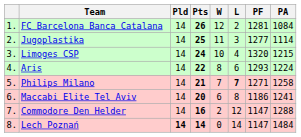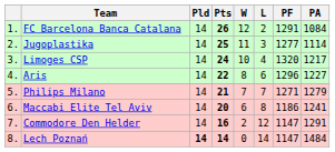FC Barcelona Banca Catalana | PF: 1281 -> 1291
Limoges CSP | PA: 1215 -> 1217
Aris | PF: 1293 -> 1296
Aris | PA: 1224 -> 1227
Philips Milano | L: bold -> normal
Philips Milano | PA: 1258 -> 1279
Commodore Den Helder | PA: 1288 -> 1291
